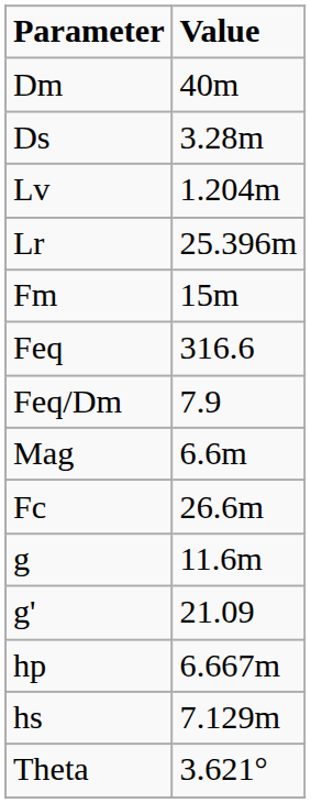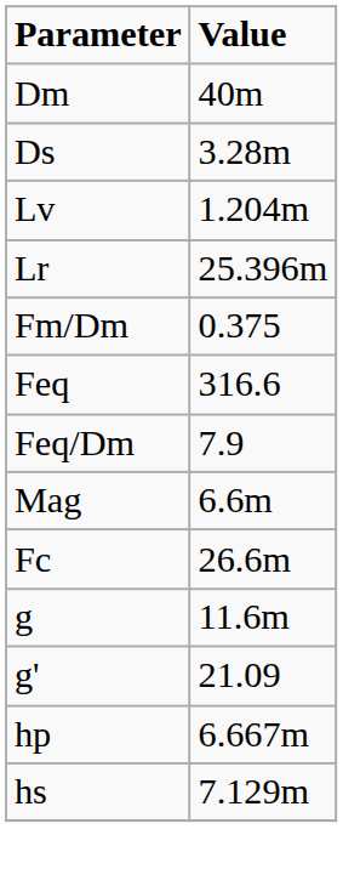+ row: Fm/Dm | 0.375
- row: Fm | 15m
- row: Theta | 3.621°
